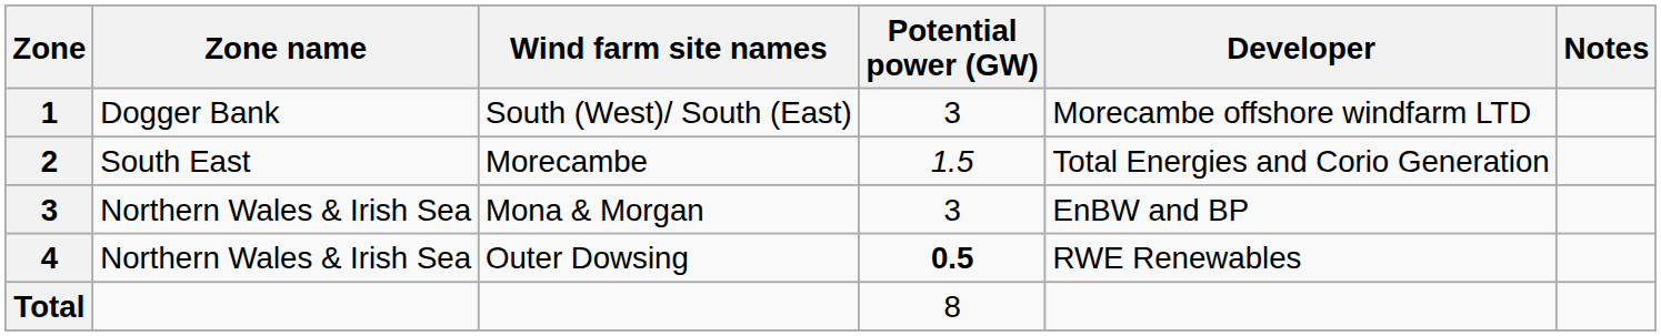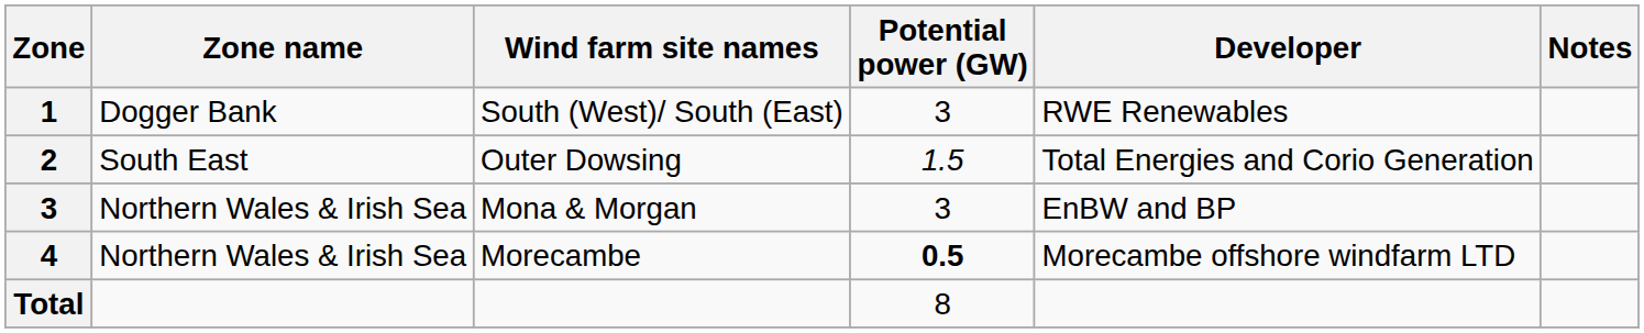1 | Developer: Morecambe offshore windfarm LTD -> RWE Renewables
2 | Wind farm site names: Morecambe -> Outer Dowsing
4 | Wind farm site names: Outer Dowsing -> Morecambe
4 | Developer: RWE Renewables -> Morecambe offshore windfarm LTD
